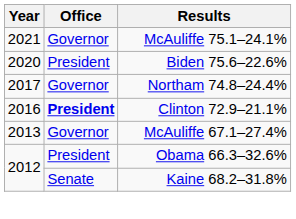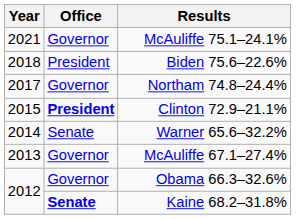Biden 75.6–22.6% | Year: 2020 -> 2018
Clinton 72.9–21.1% | Year: 2016 -> 2015
+ row: 2014 | Senate | Warner 65.6–32.2%
Obama 66.3–32.6% | Office: President -> Governor
Kaine 68.2–31.8% | Office: normal -> bold
